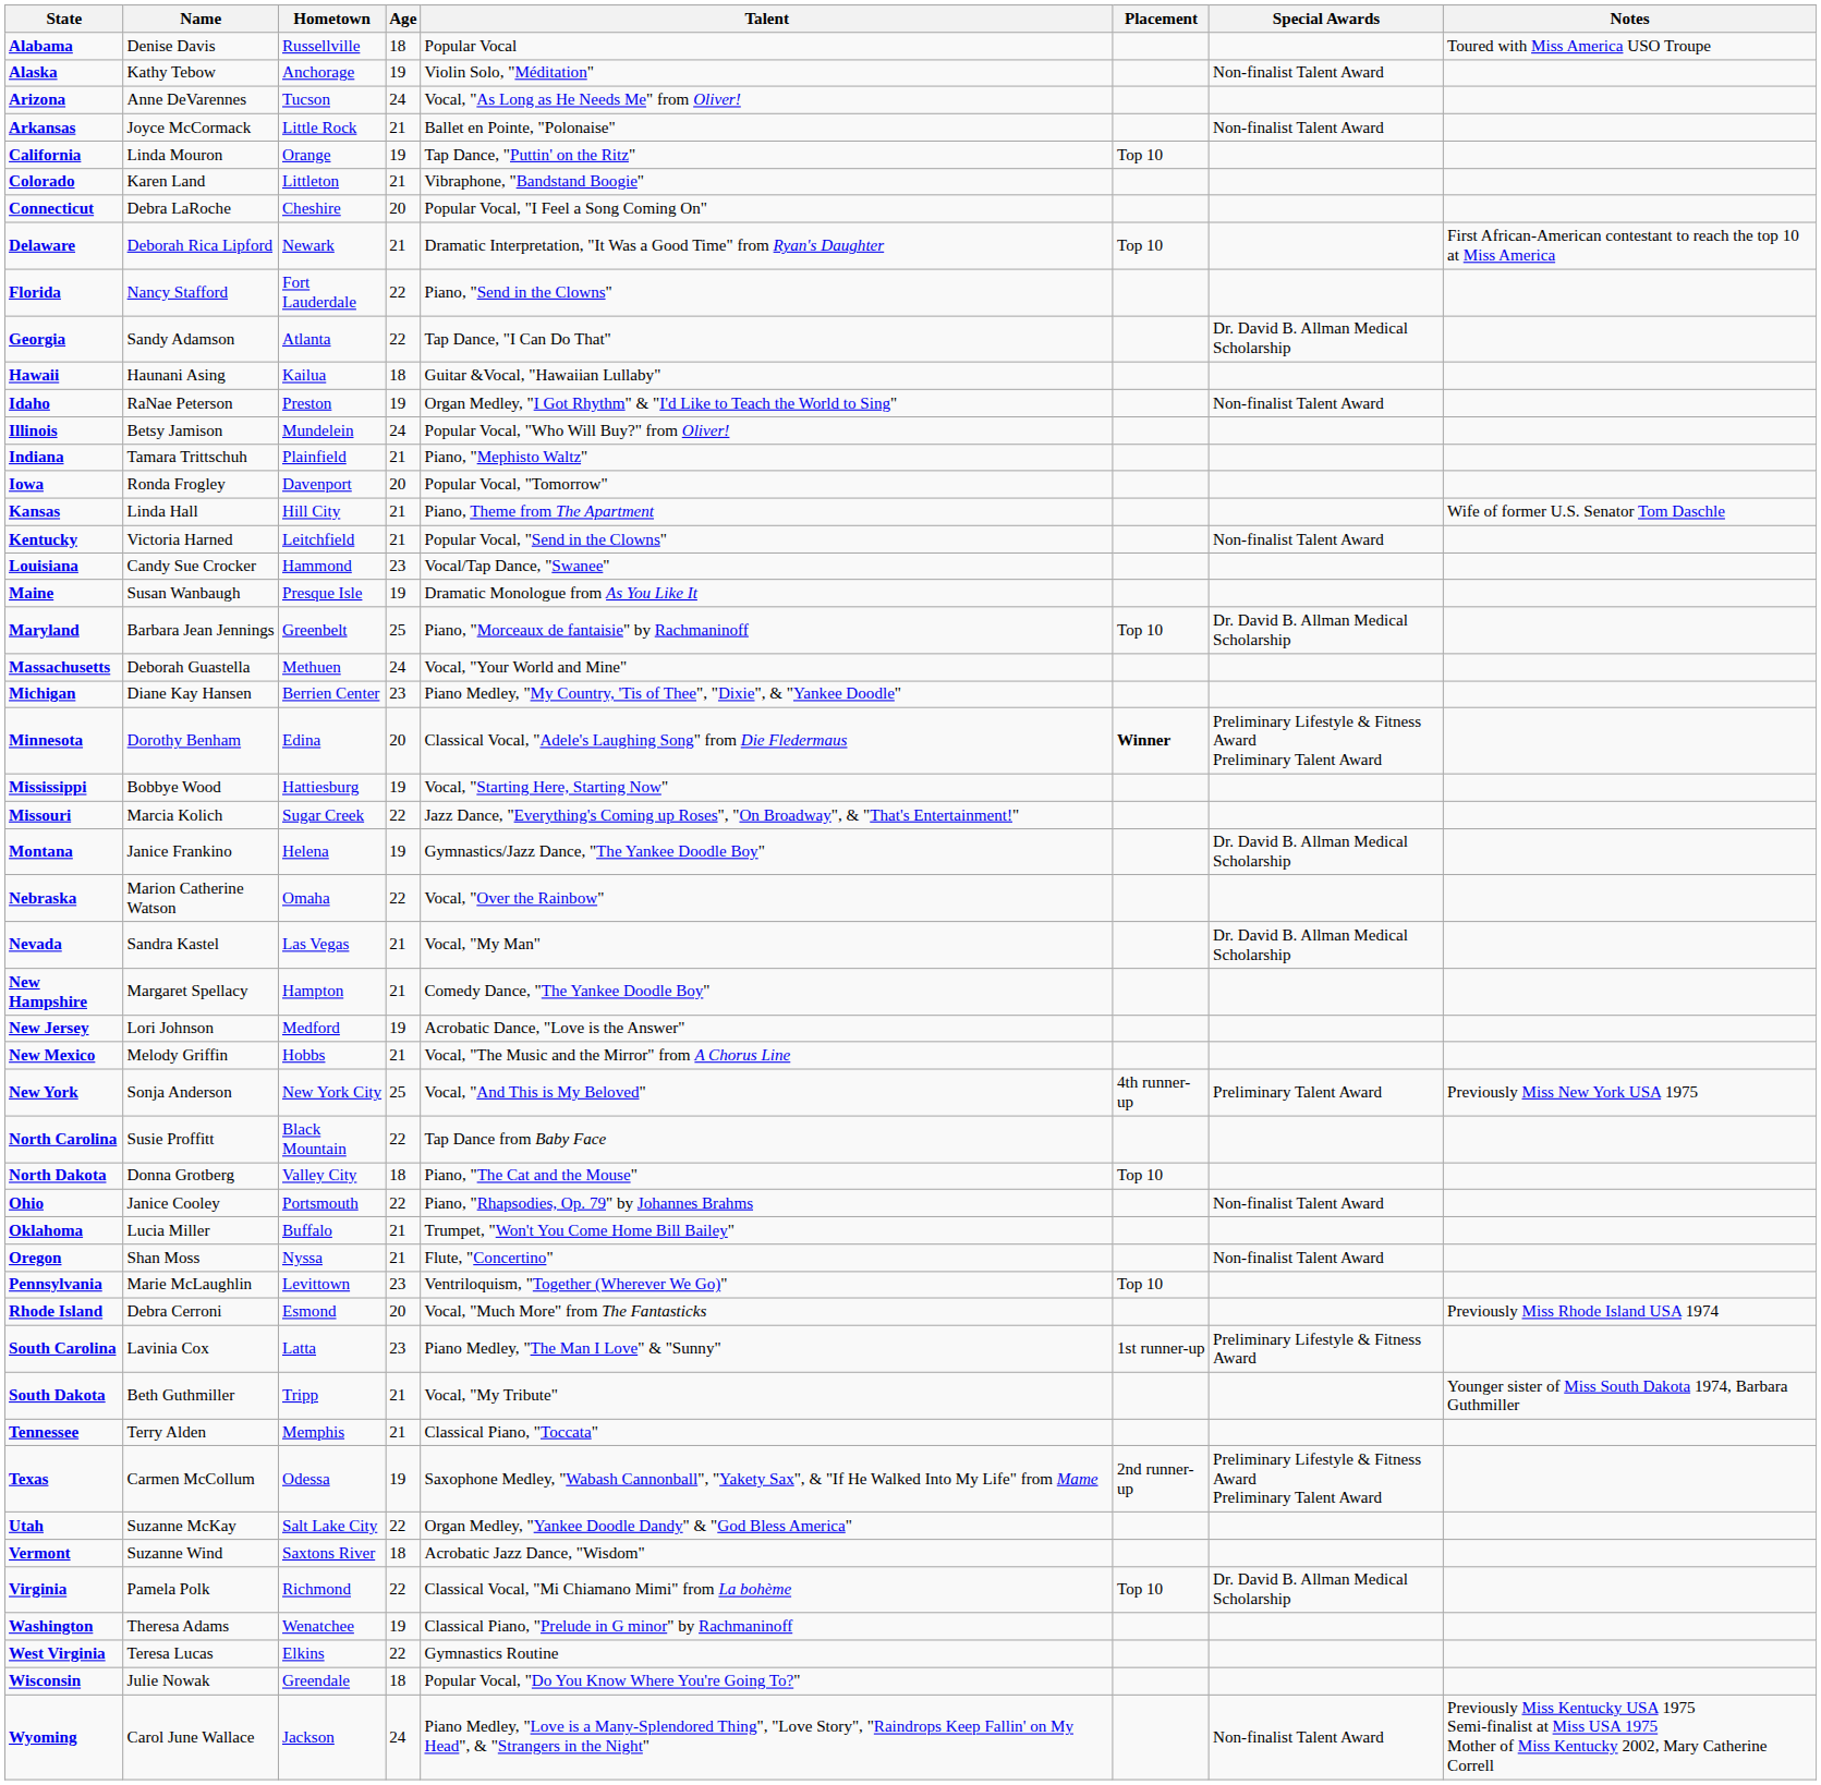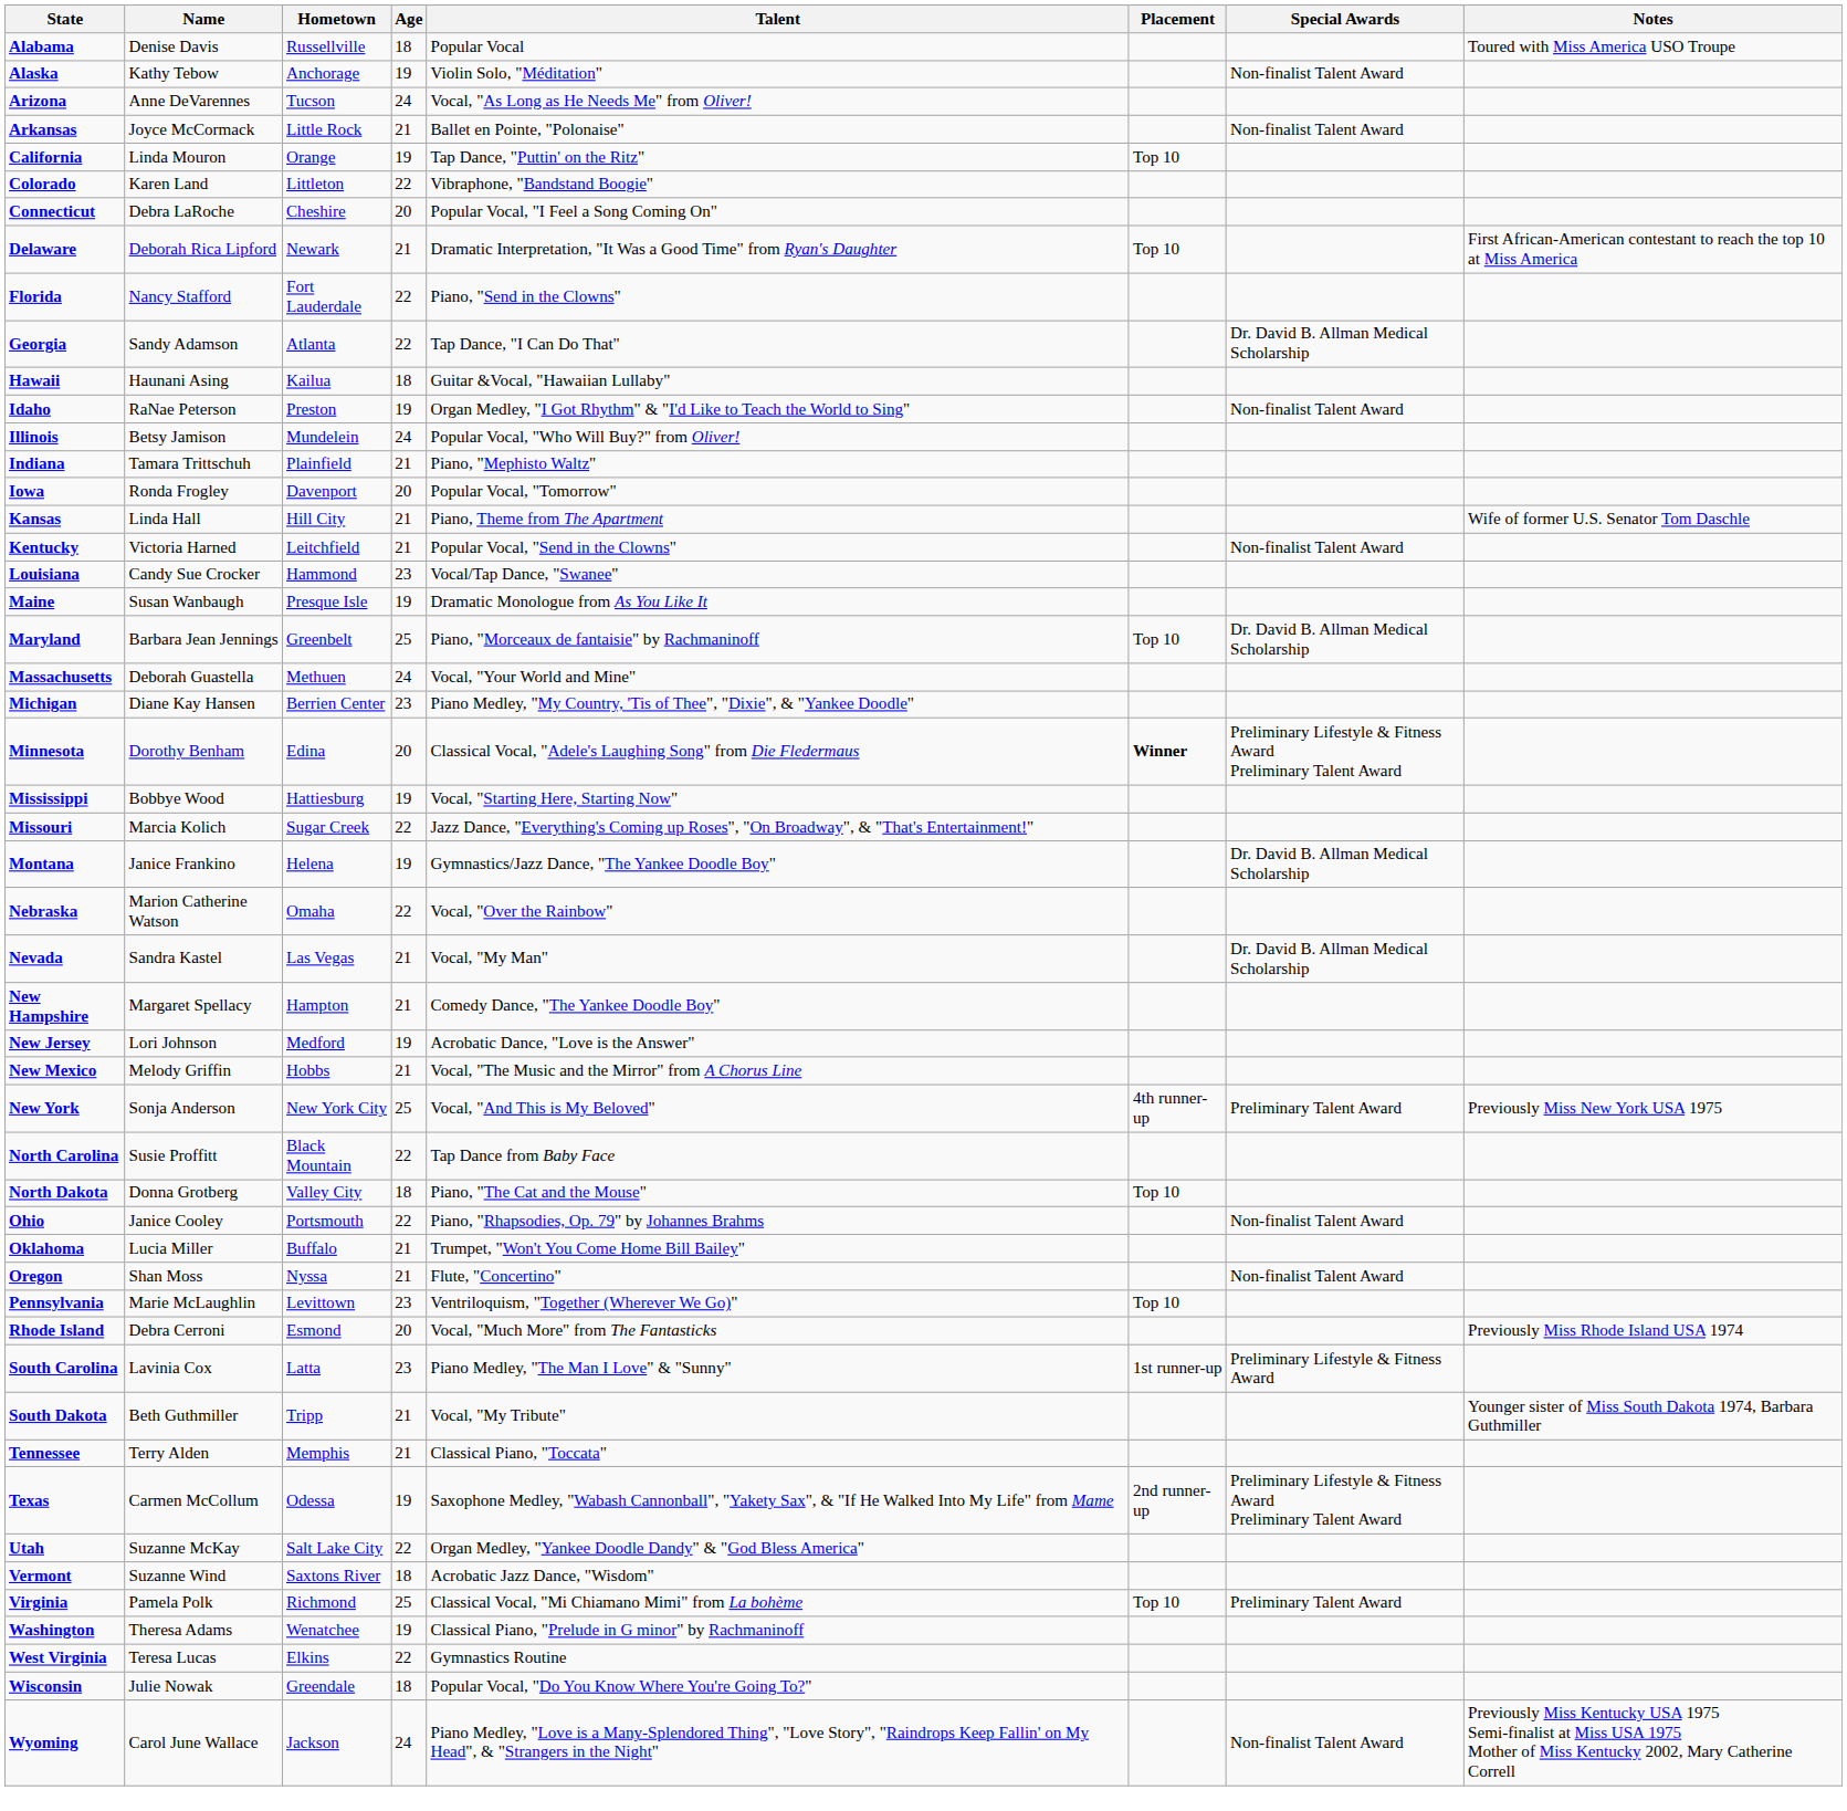Colorado | Age: 21 -> 22
Virginia | Age: 22 -> 25
Virginia | Special Awards: Dr. David B. Allman Medical Scholarship -> Preliminary Talent Award
